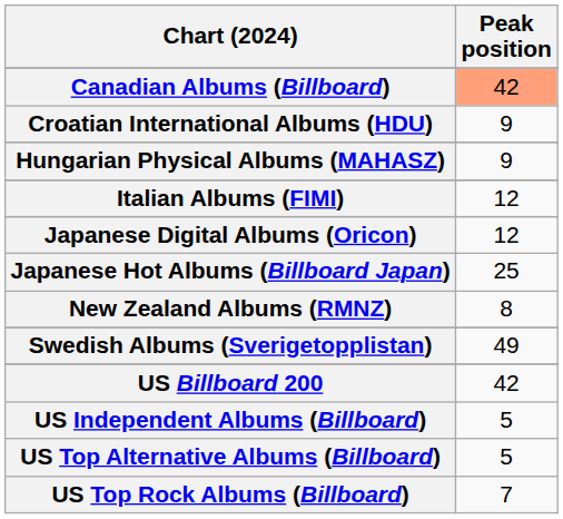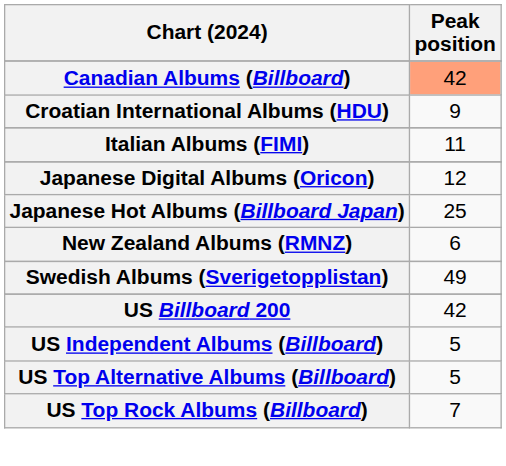- row: Hungarian Physical Albums (MAHASZ) | 9
Italian Albums (FIMI) | Peak position: 12 -> 11
New Zealand Albums (RMNZ) | Peak position: 8 -> 6
